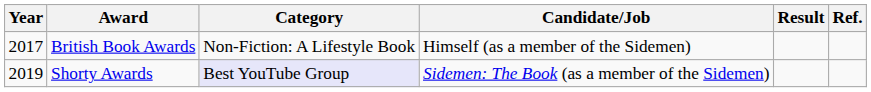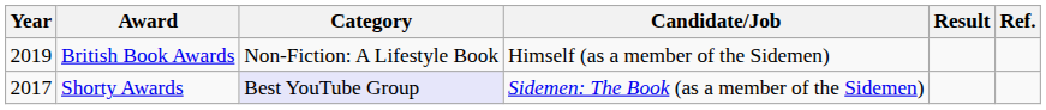British Book Awards | Year: 2017 -> 2019
Shorty Awards | Year: 2019 -> 2017
